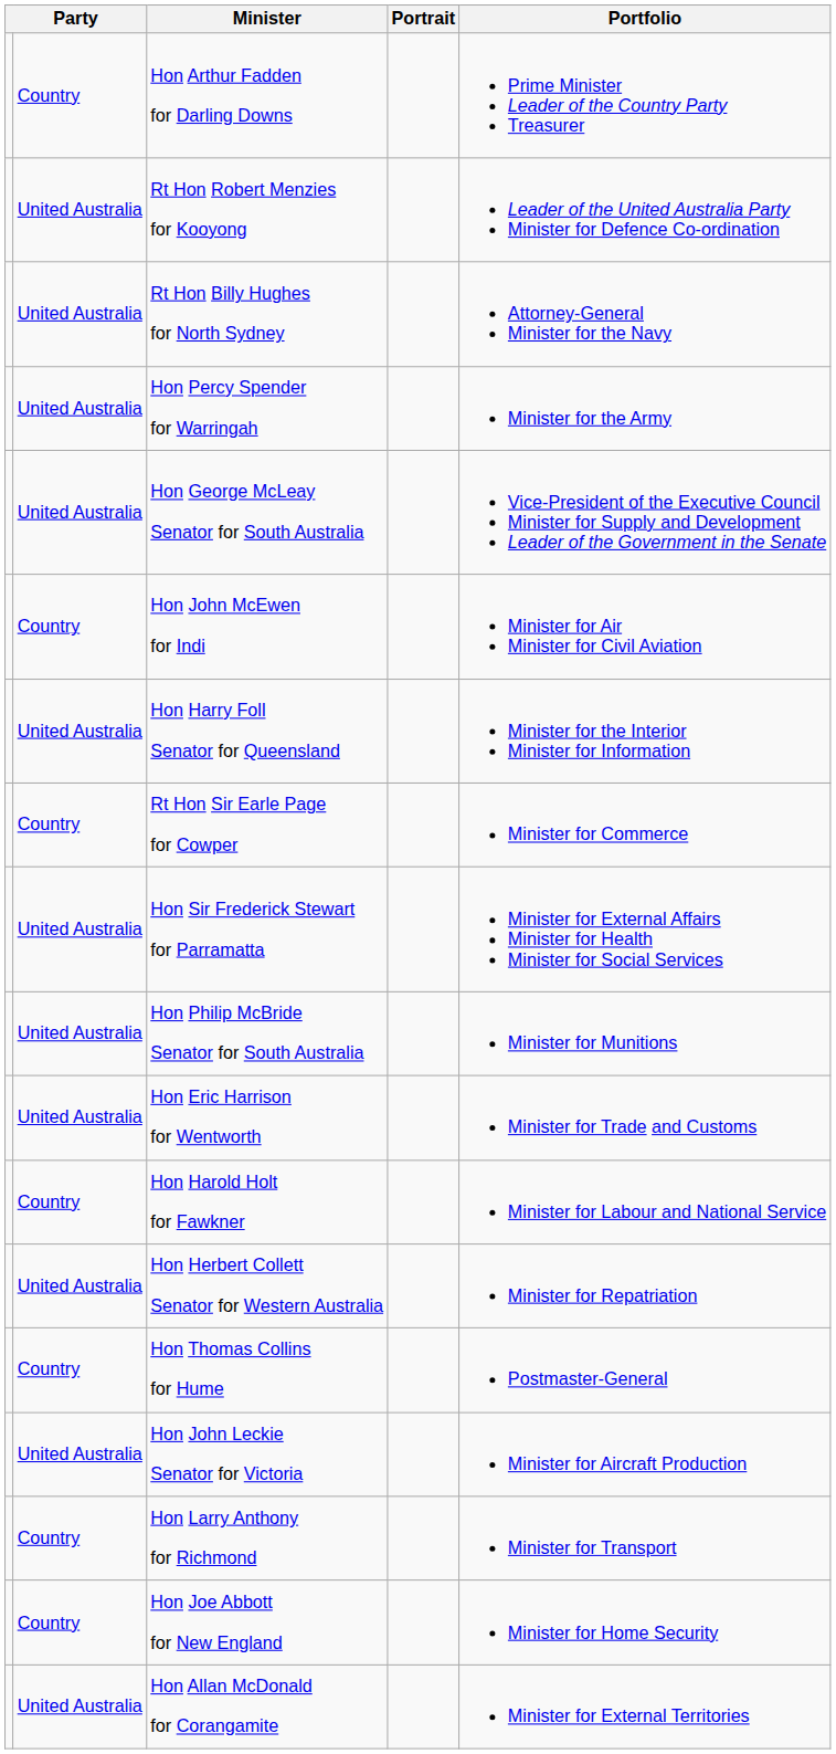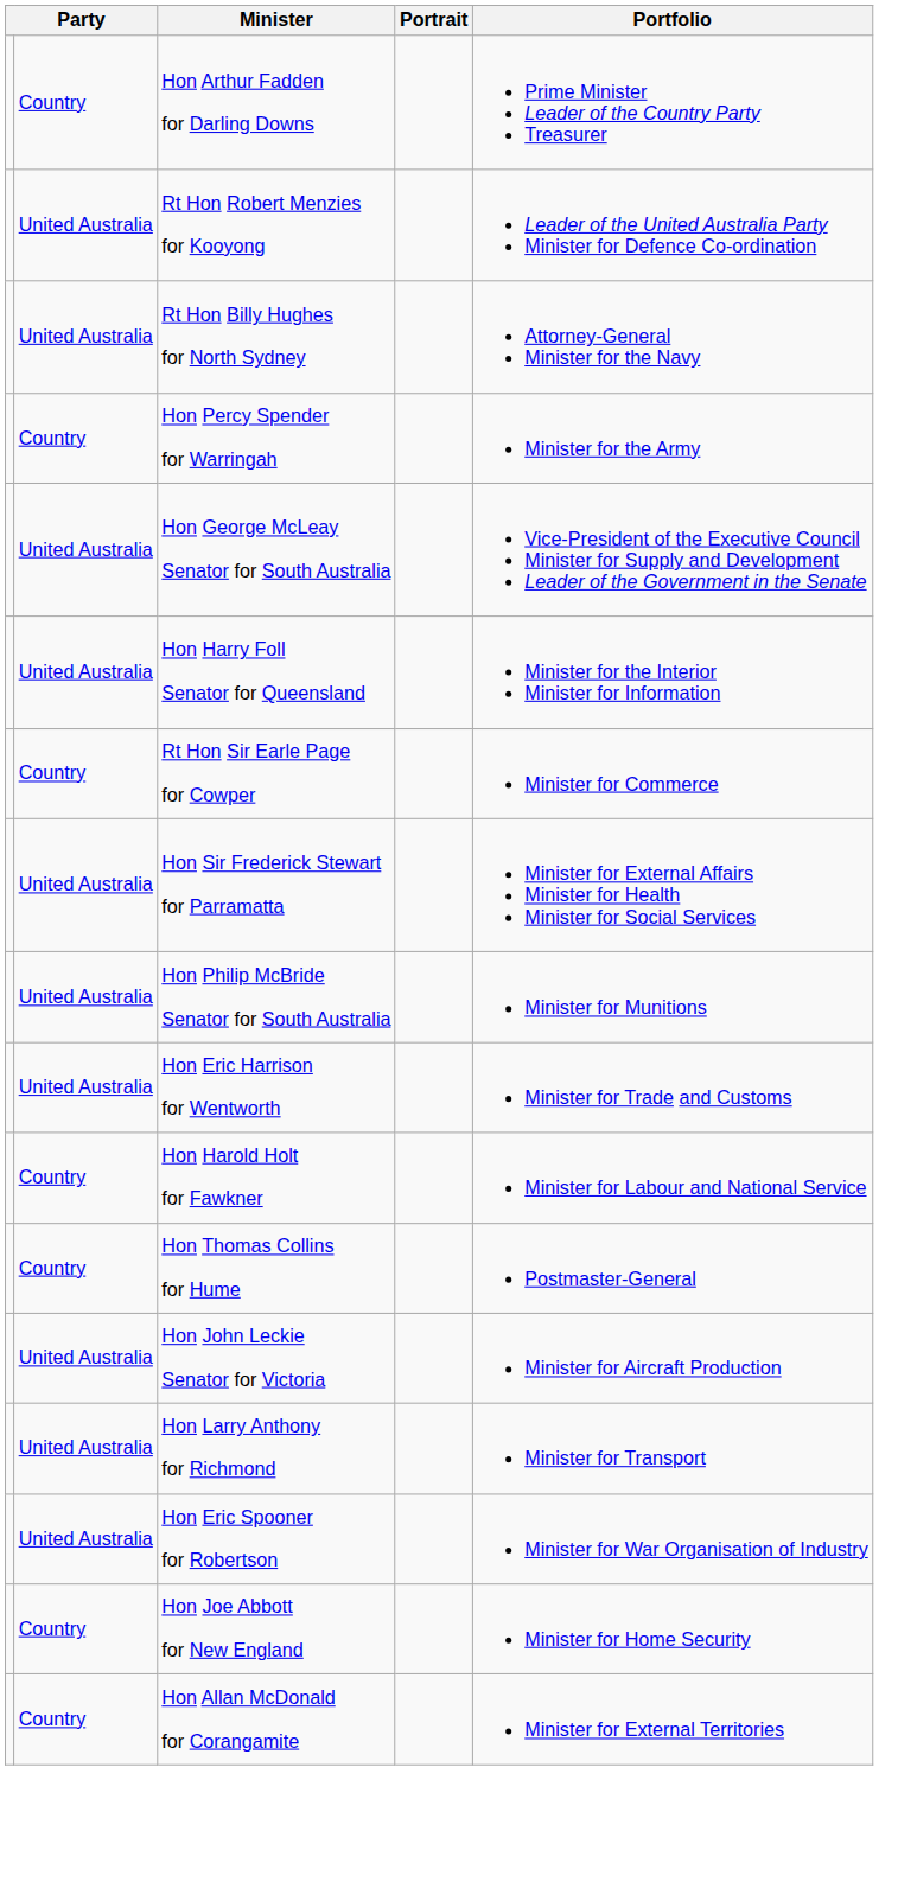Hon Percy Spender for Warringah | column 2: United Australia -> Country
- row: Country | Hon John McEwen for Indi | Minister for Air Minister for Civil Aviation
- row: United Australia | Hon Herbert Collett Senator for Western Australia | Minister for Repatriation
Hon Larry Anthony for Richmond | column 2: Country -> United Australia
+ row: United Australia | Hon Eric Spooner for Robertson | Minister for War Organisation of Industry
Hon Allan McDonald for Corangamite | column 2: United Australia -> Country
